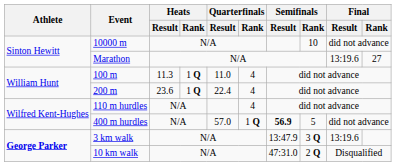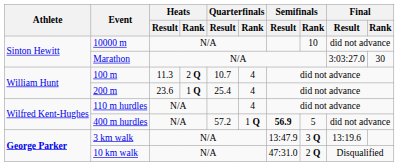Marathon | Final / Result: 13:19.6 -> 3:03:27.0
Marathon | Final / Rank: 27 -> 30
100 m | Heats / Rank: 1 Q -> 2 Q
100 m | Quarterfinals / Result: 11.0 -> 10.7
200 m | Quarterfinals / Result: 22.4 -> 25.4
400 m hurdles | Quarterfinals / Result: 57.0 -> 57.2
